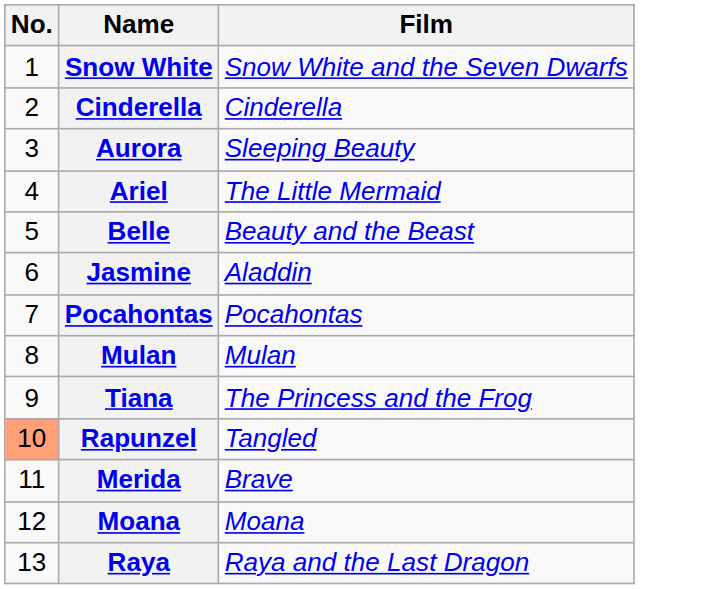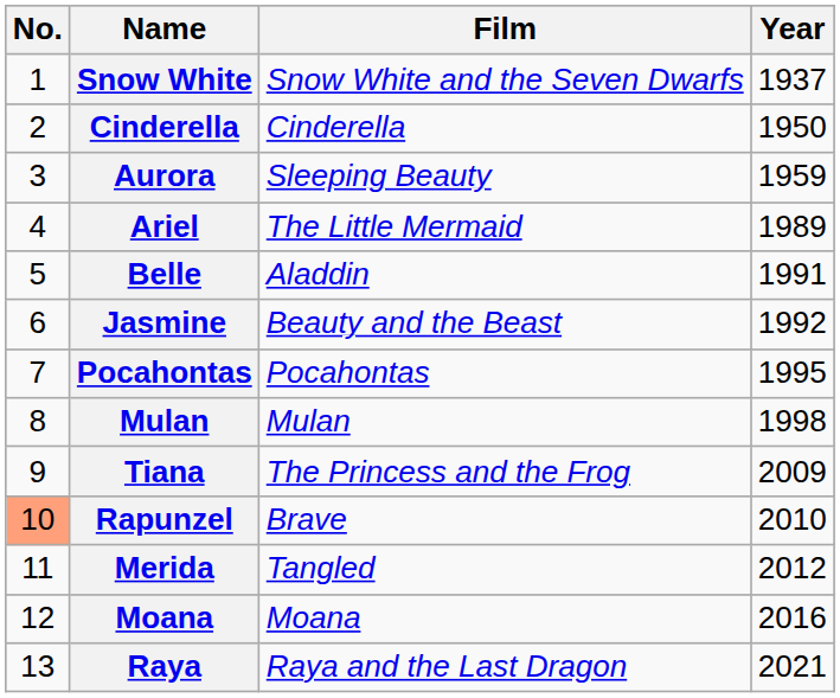+ column: Year | 1937 | 1950 | 1959 | 1989 | 1991 | 1992 | 1995 | 1998 | 2009 | 2010 | 2012 | 2016 | 2021
Belle | Film: Beauty and the Beast -> Aladdin
Jasmine | Film: Aladdin -> Beauty and the Beast
Rapunzel | Film: Tangled -> Brave
Merida | Film: Brave -> Tangled
